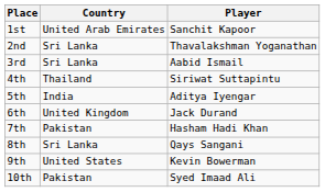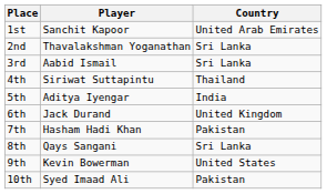columns swapped: Player <-> Country
